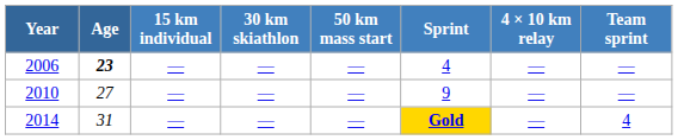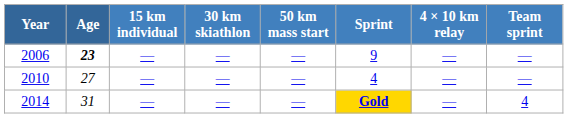2006 | Sprint: 4 -> 9
2010 | Sprint: 9 -> 4
